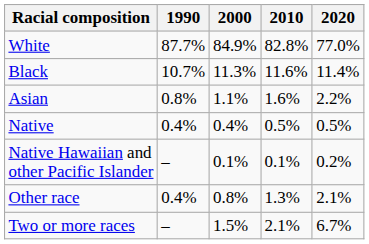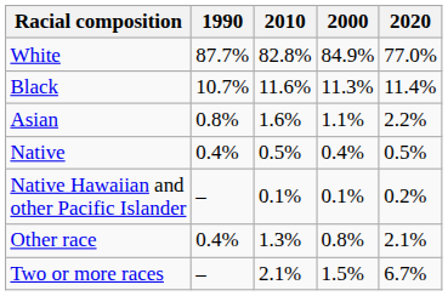columns swapped: 2000 <-> 2010
